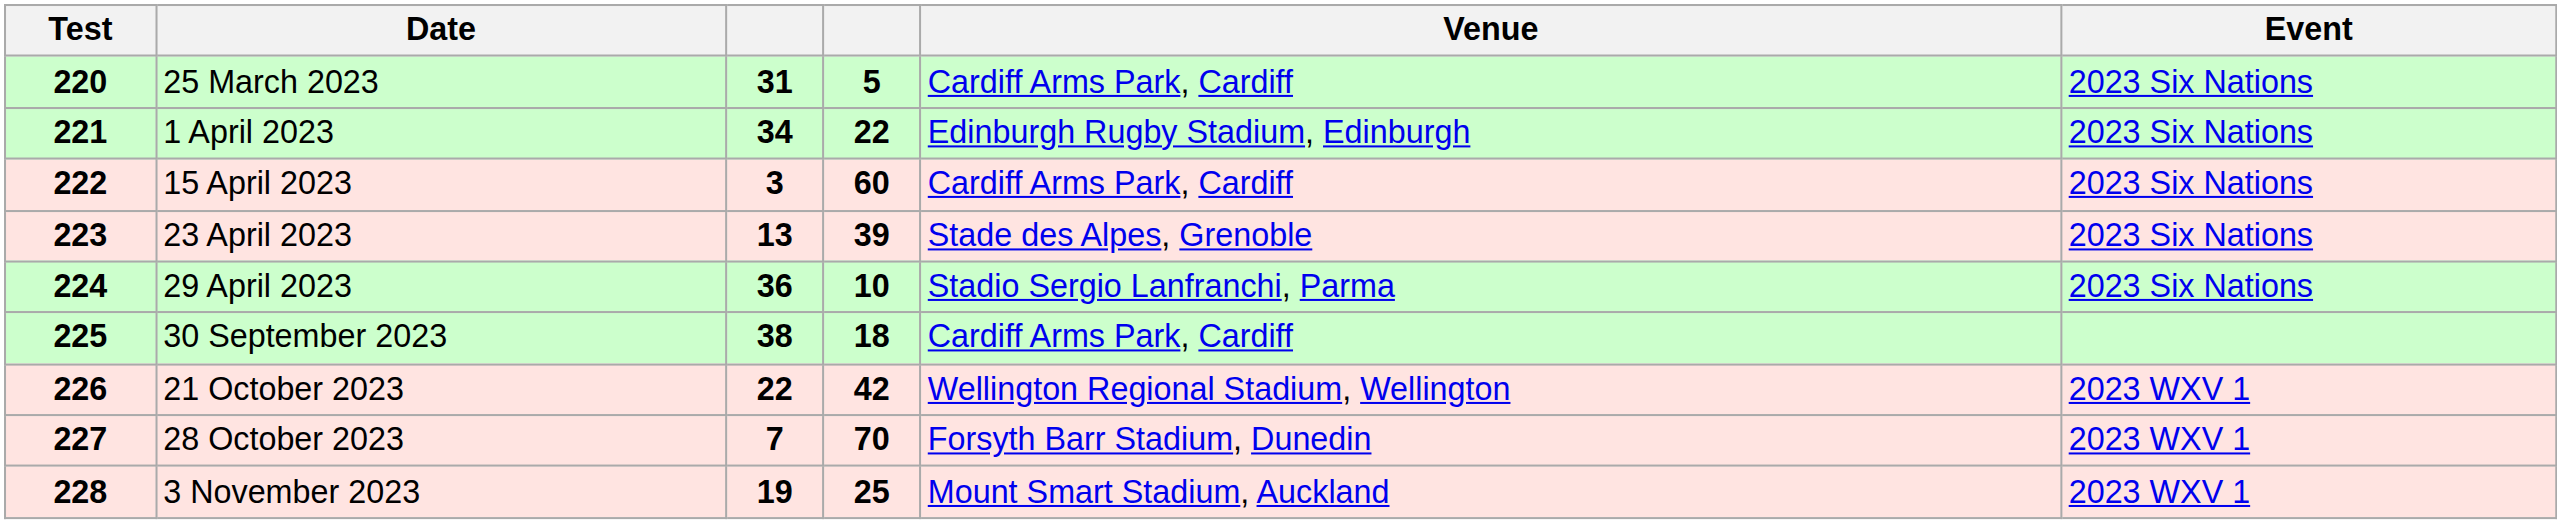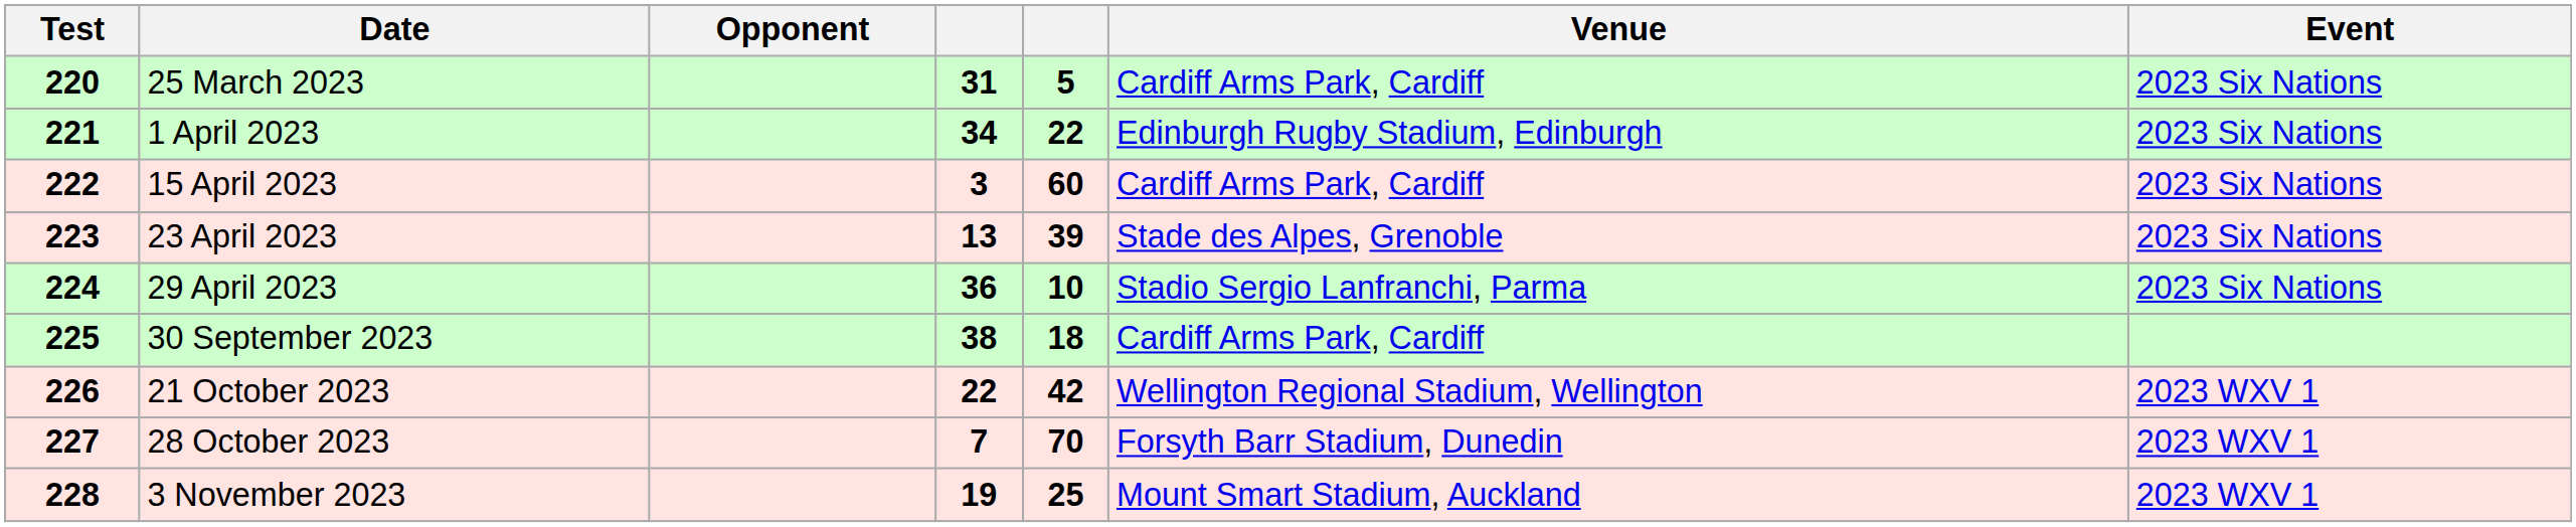+ column: Opponent
